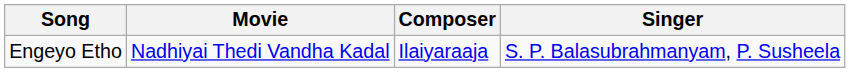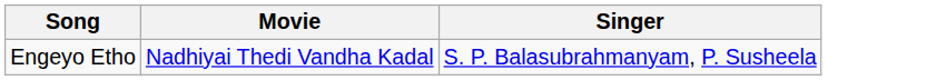- column: Composer | Ilaiyaraaja
